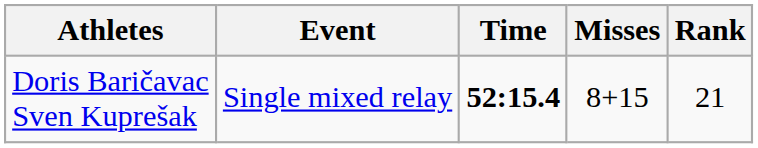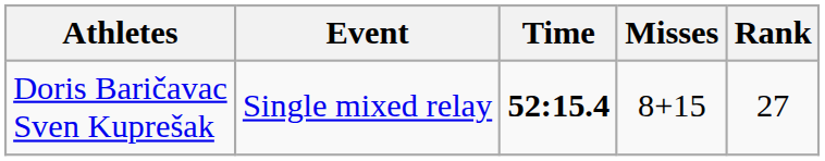Doris Baričavac Sven Kuprešak | Rank: 21 -> 27
